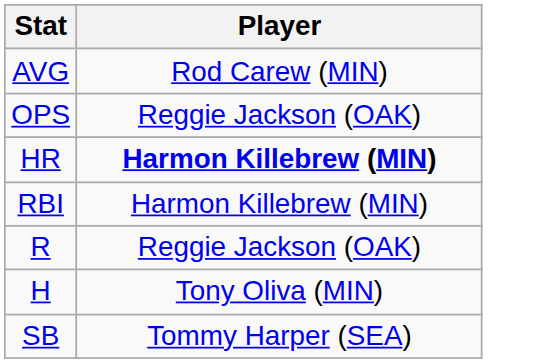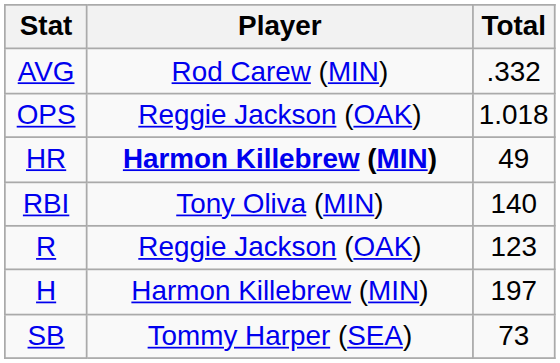+ column: Total | .332 | 1.018 | 49 | 140 | 123 | 197 | 73
RBI | Player: Harmon Killebrew (MIN) -> Tony Oliva (MIN)
H | Player: Tony Oliva (MIN) -> Harmon Killebrew (MIN)
